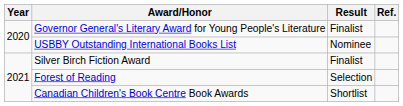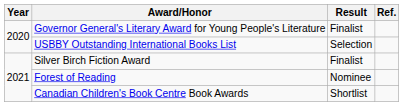USBBY Outstanding International Books List | Result: Nominee -> Selection
Forest of Reading | Result: Selection -> Nominee
